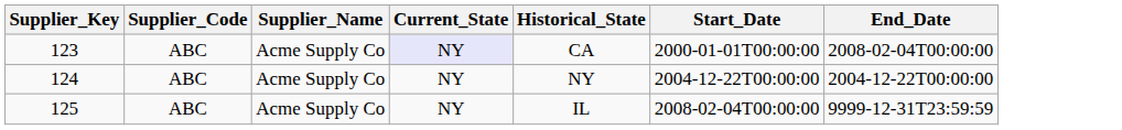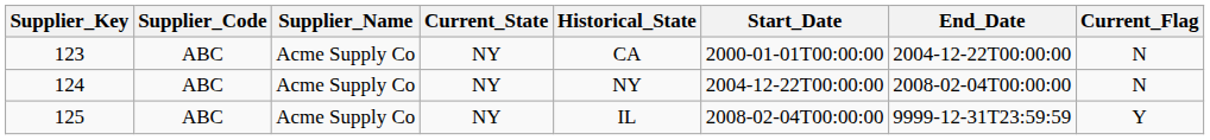+ column: Current_Flag | N | N | Y
123 | Current_State: lavender background -> no background
123 | End_Date: 2008-02-04T00:00:00 -> 2004-12-22T00:00:00
124 | End_Date: 2004-12-22T00:00:00 -> 2008-02-04T00:00:00
